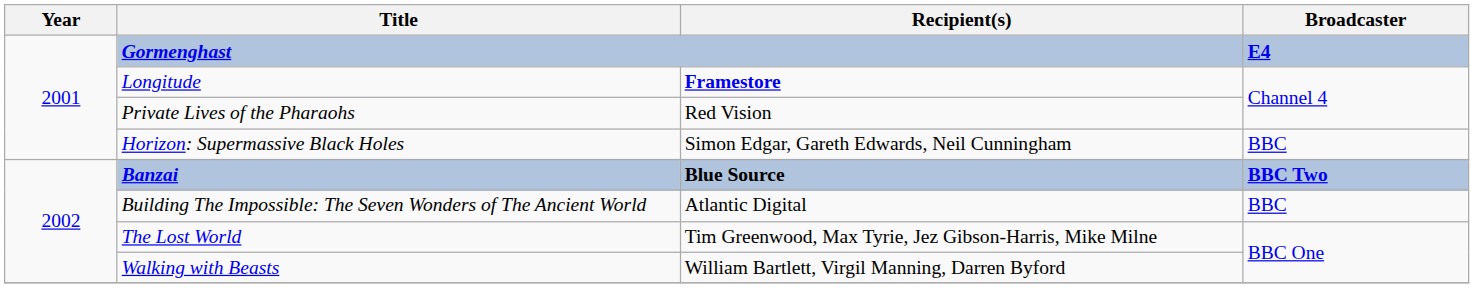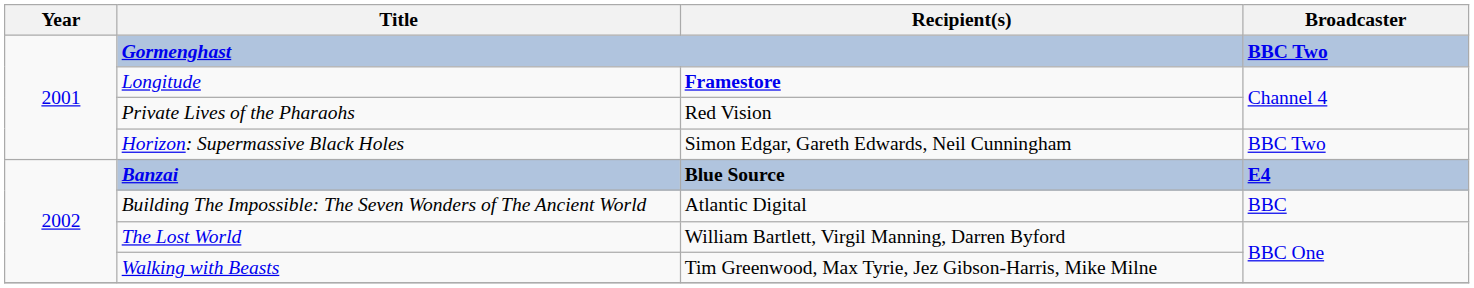Gormenghast | Broadcaster: E4 -> BBC Two
Horizon: Supermassive Black Holes | Broadcaster: BBC -> BBC Two
Banzai | Broadcaster: BBC Two -> E4
The Lost World | Recipient(s): Tim Greenwood, Max Tyrie, Jez Gibson-Harris, Mike Milne -> William Bartlett, Virgil Manning, Darren Byford
Walking with Beasts | Recipient(s): William Bartlett, Virgil Manning, Darren Byford -> Tim Greenwood, Max Tyrie, Jez Gibson-Harris, Mike Milne
